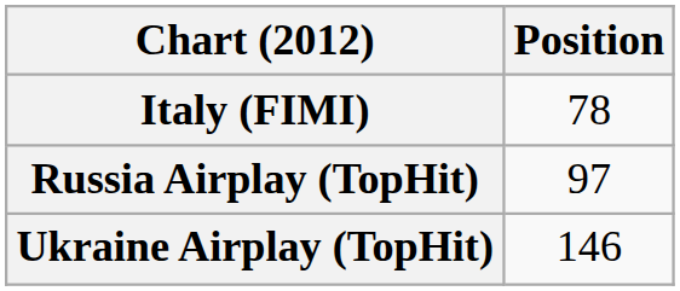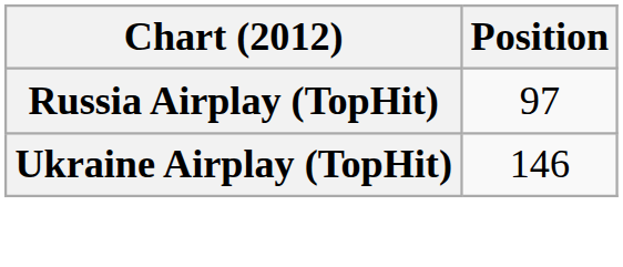- row: Italy (FIMI) | 78
